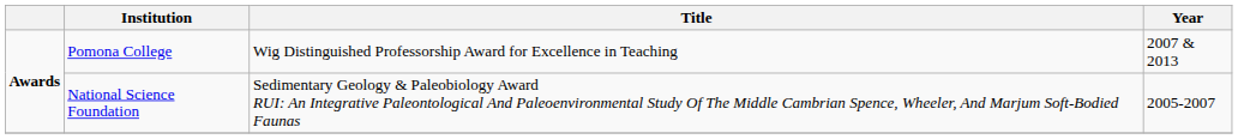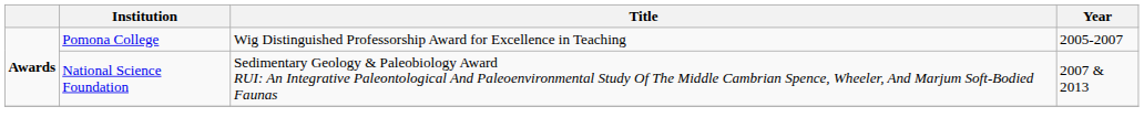Pomona College | Year: 2007 & 2013 -> 2005-2007
National Science Foundation | Year: 2005-2007 -> 2007 & 2013
